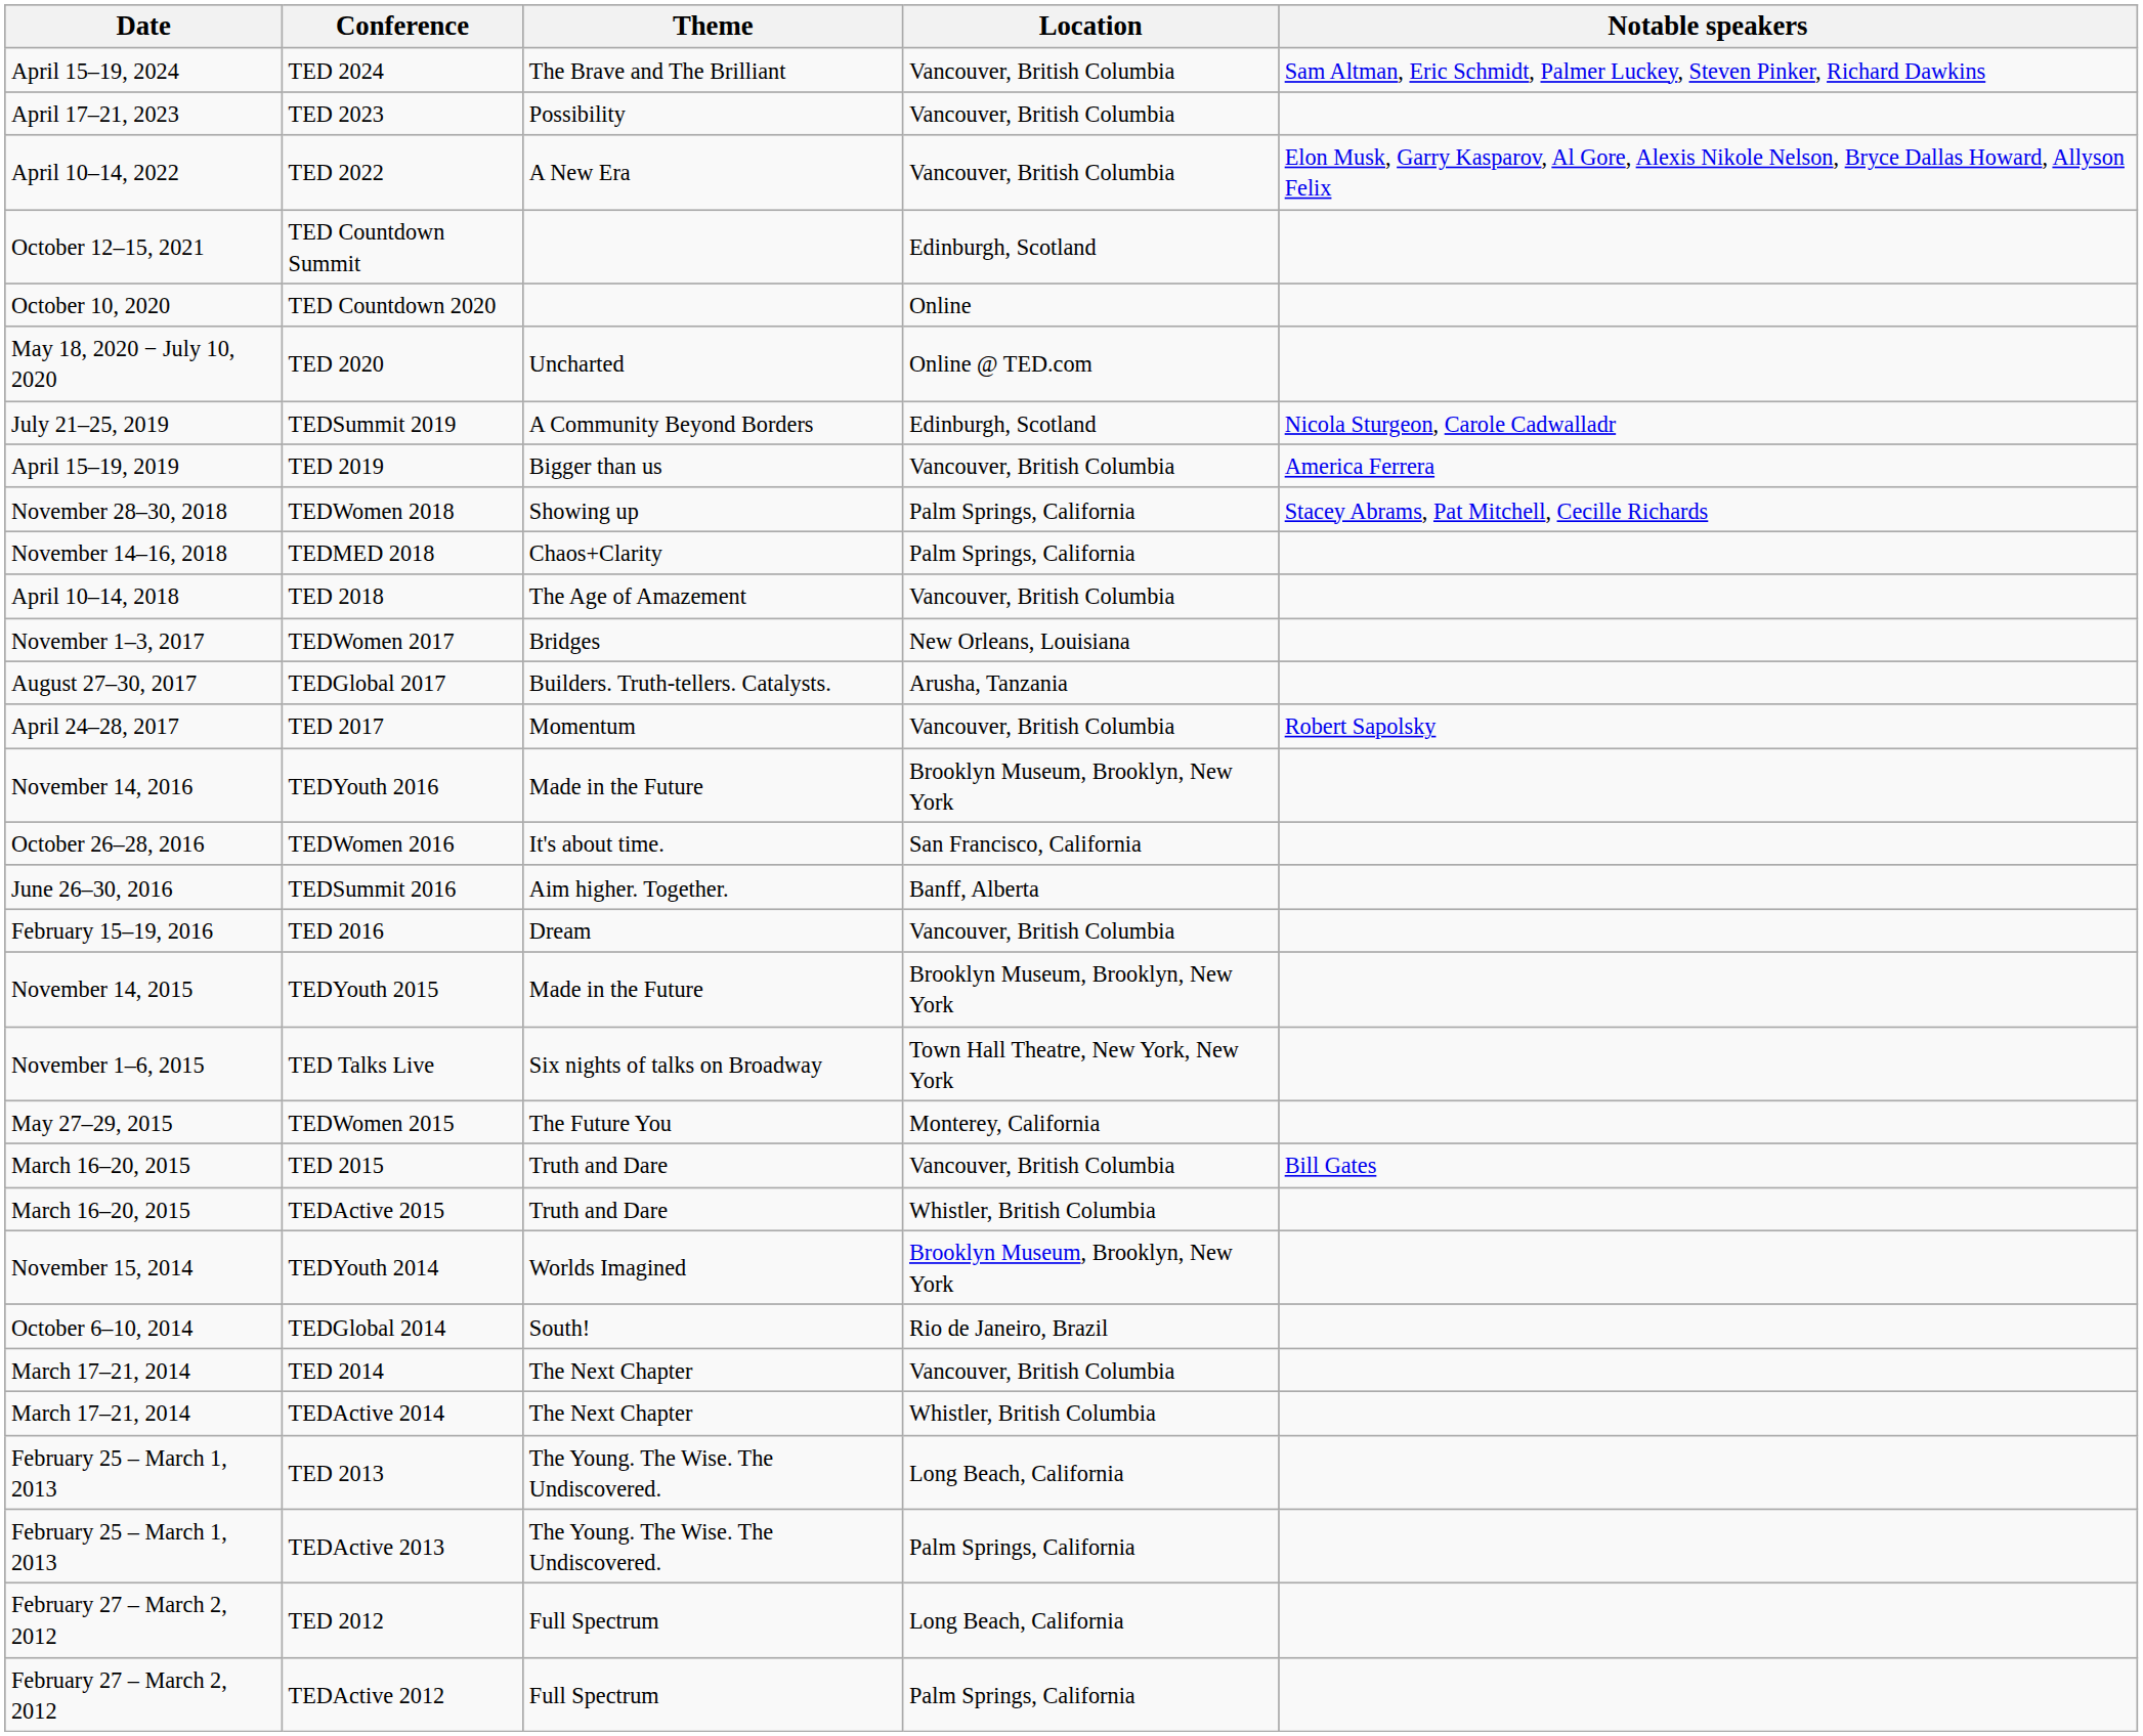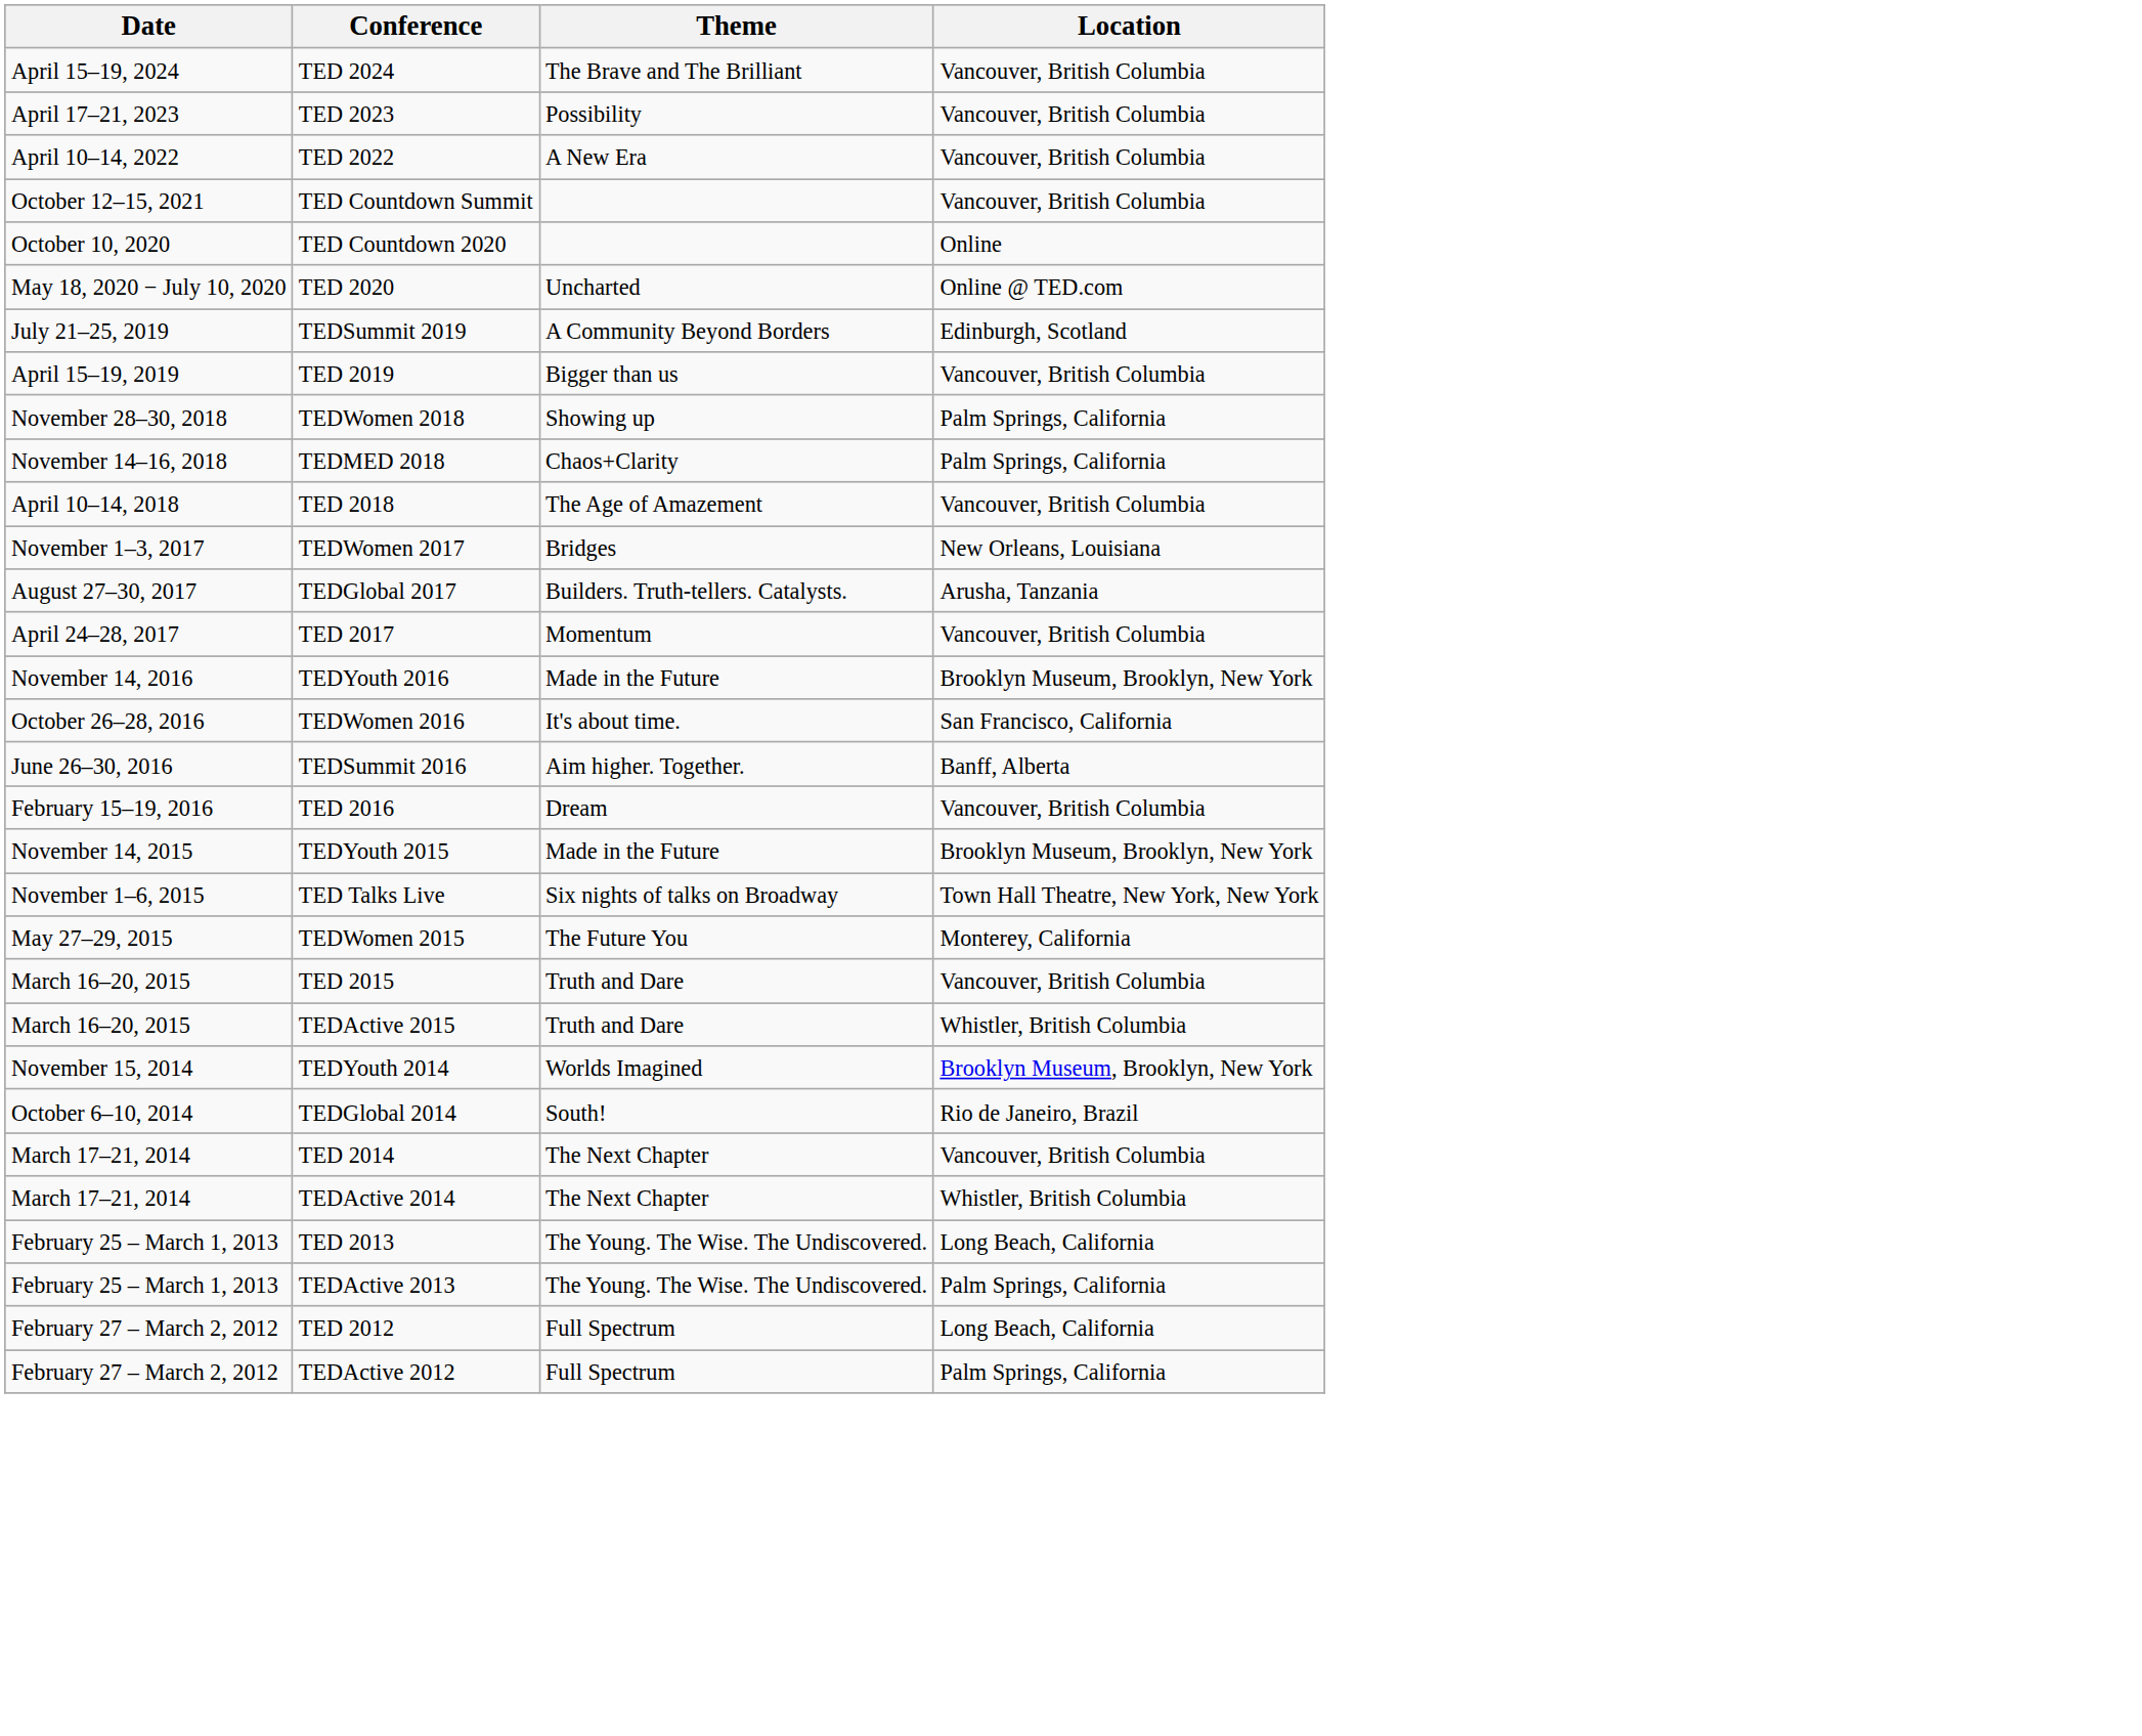- column: Notable speakers | Sam Altman, Eric Schmidt, Palmer Luckey, Steven Pinker, Richard Dawkins | Elon Musk, Garry Kasparov, Al Gore, Alexis Nikole Nelson, Bryce Dallas Howard, Allyson Felix | Nicola Sturgeon, Carole Cadwalladr | America Ferrera | Stacey Abrams, Pat Mitchell, Cecille Richards | Robert Sapolsky | Bill Gates
TED Countdown Summit | Location: Edinburgh, Scotland -> Vancouver, British Columbia
